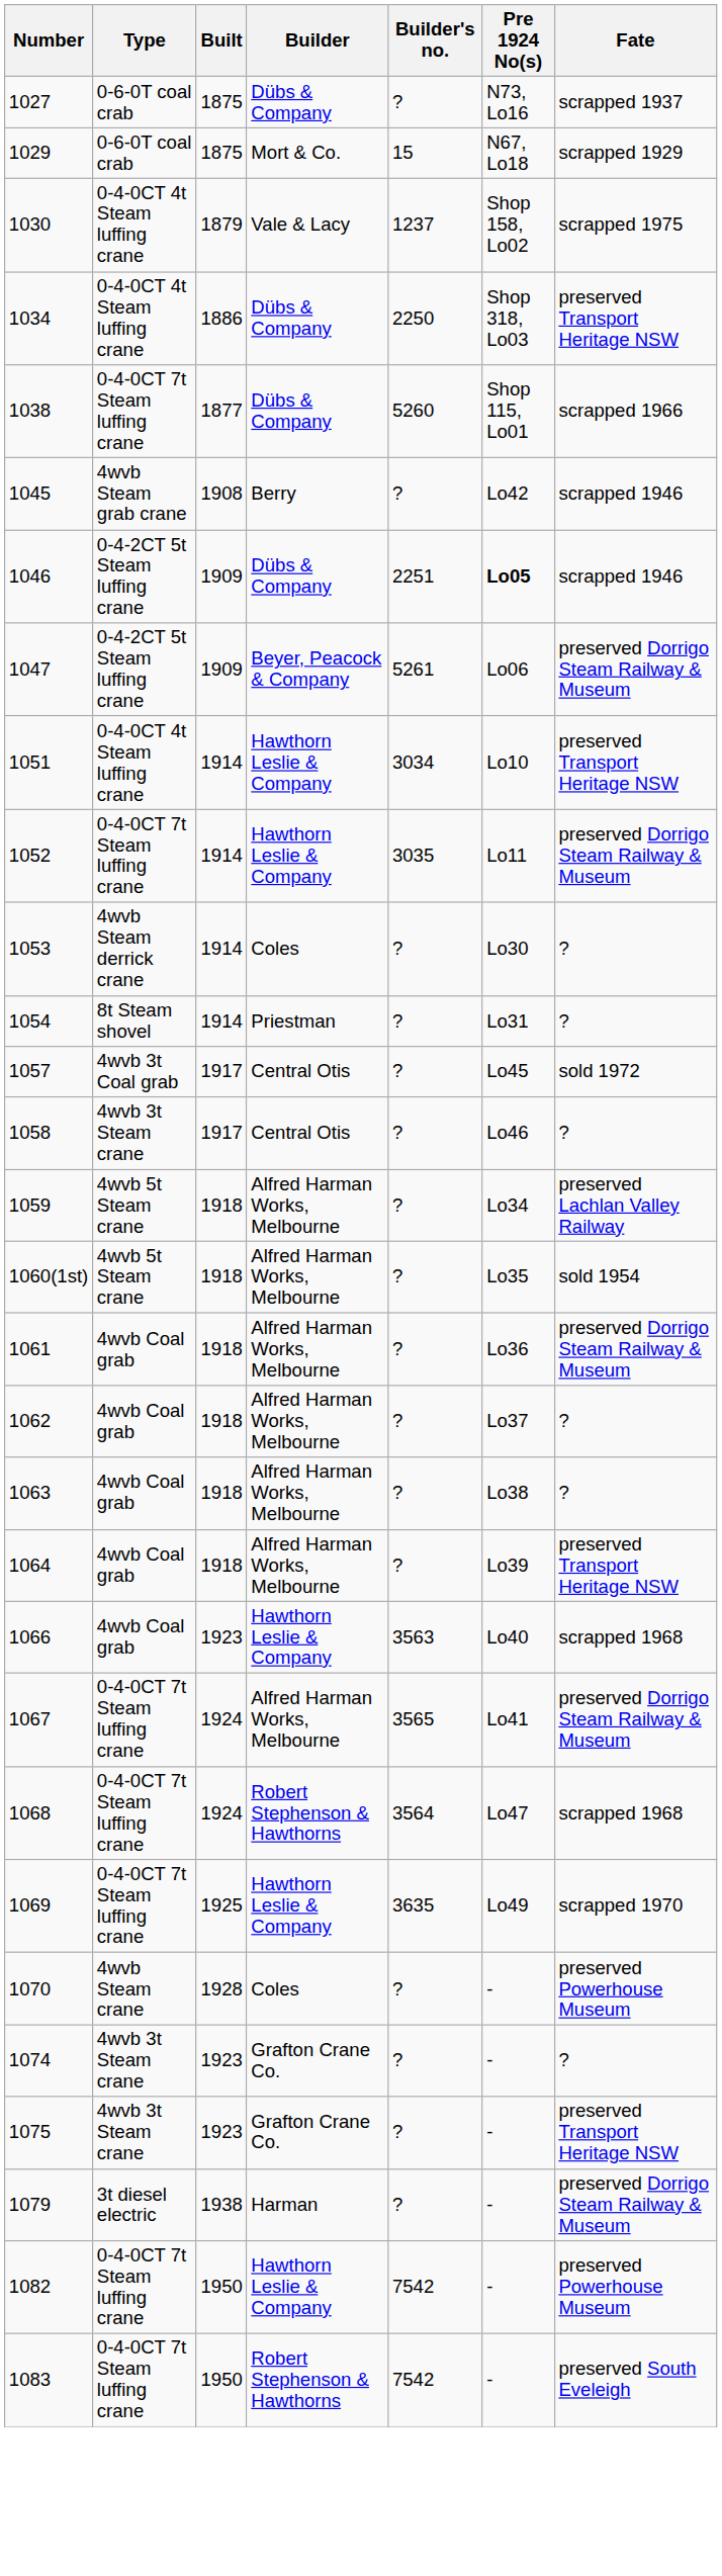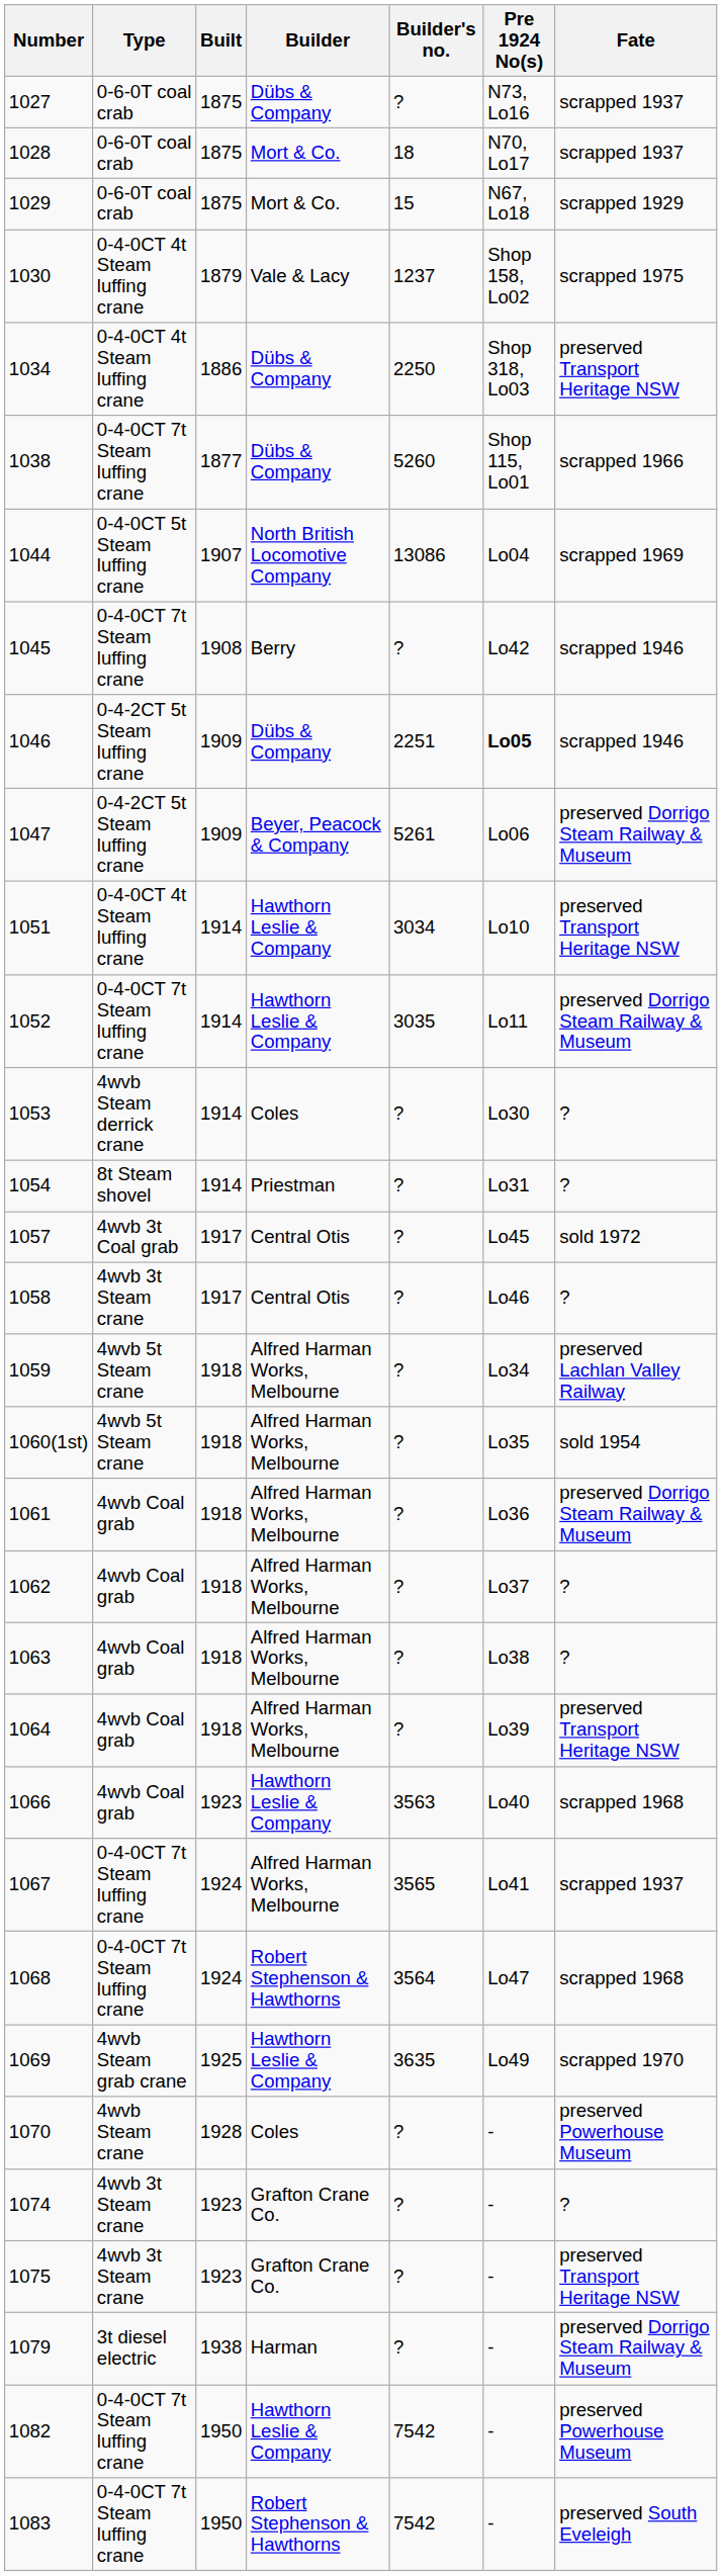+ row: 1028 | 0-6-0T coal crab | 1875 | Mort & Co. | 18 | N70, Lo17 | scrapped 1937
+ row: 1044 | 0-4-0CT 5t Steam luffing crane | 1907 | North British Locomotive Company | 13086 | Lo04 | scrapped 1969
1045 | Type: 4wvb Steam grab crane -> 0-4-0CT 7t Steam luffing crane
1067 | Fate: preserved Dorrigo Steam Railway & Museum -> scrapped 1937
1069 | Type: 0-4-0CT 7t Steam luffing crane -> 4wvb Steam grab crane
